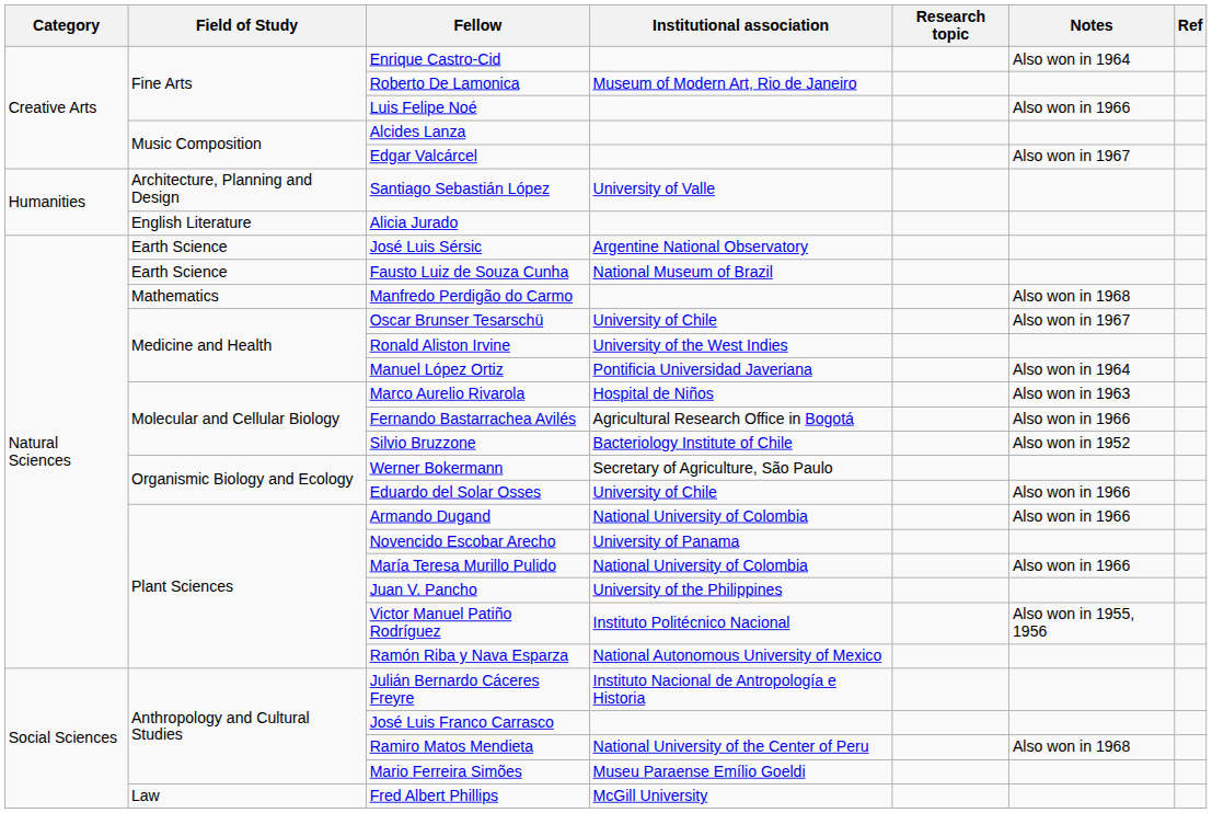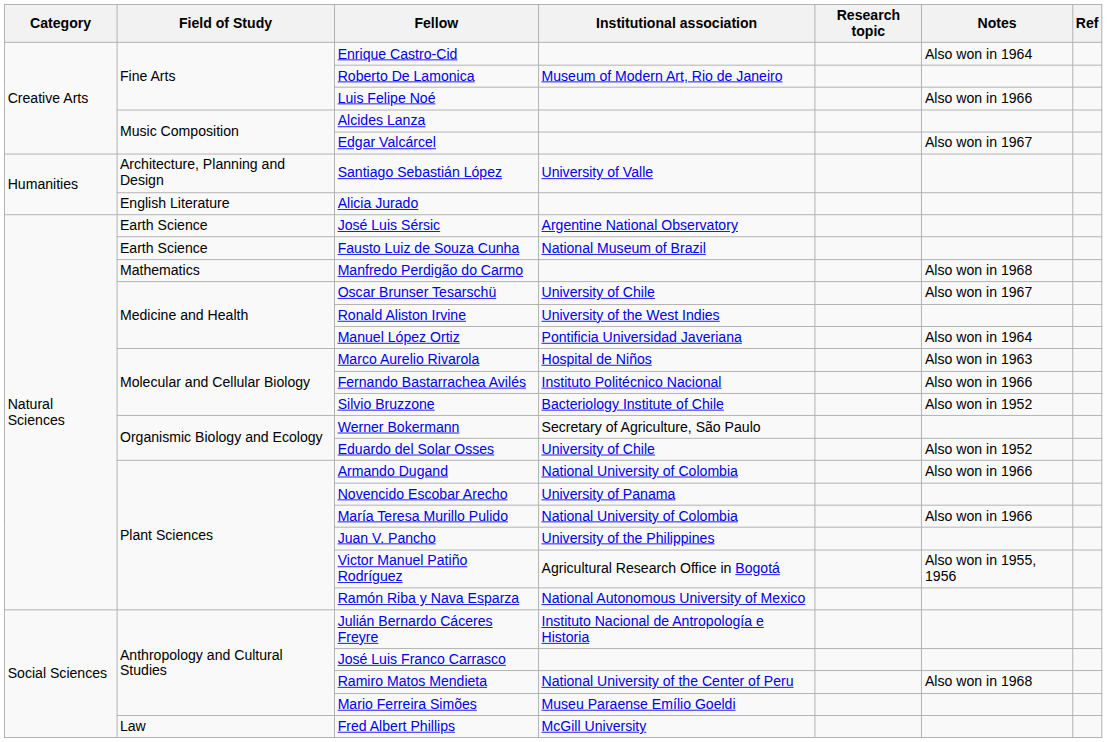Fernando Bastarrachea Avilés | Institutional association: Agricultural Research Office in Bogotá -> Instituto Politécnico Nacional
Eduardo del Solar Osses | Notes: Also won in 1966 -> Also won in 1952
Victor Manuel Patiño Rodríguez | Institutional association: Instituto Politécnico Nacional -> Agricultural Research Office in Bogotá
